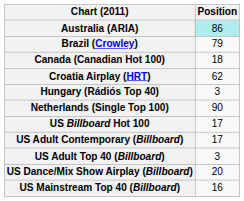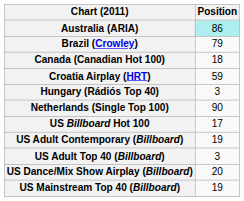Croatia Airplay (HRT) | Position: 62 -> 59
US Adult Contemporary (Billboard) | Position: 17 -> 19
US Mainstream Top 40 (Billboard) | Position: 16 -> 19
